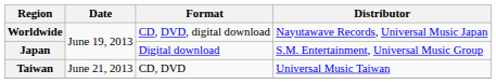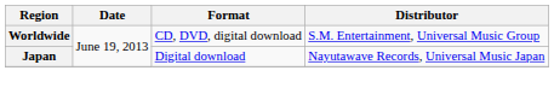Worldwide | Distributor: Nayutawave Records, Universal Music Japan -> S.M. Entertainment, Universal Music Group
Japan | Distributor: S.M. Entertainment, Universal Music Group -> Nayutawave Records, Universal Music Japan
- row: Taiwan | June 21, 2013 | CD, DVD | Universal Music Taiwan
